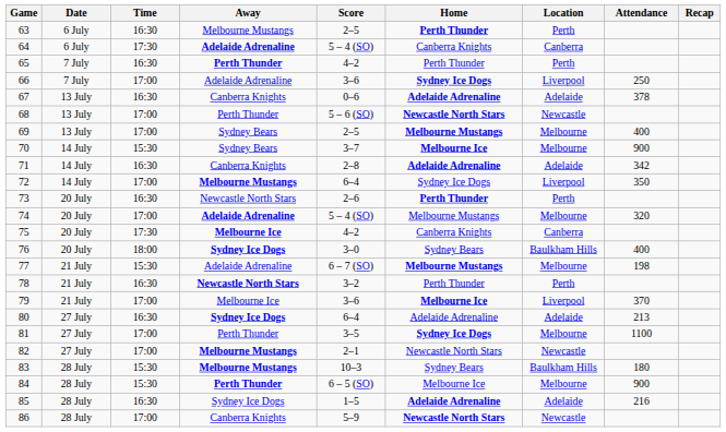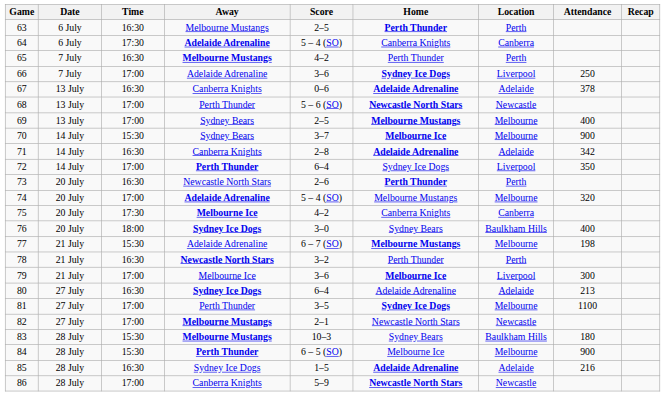65 | Away: Perth Thunder -> Melbourne Mustangs
72 | Away: Melbourne Mustangs -> Perth Thunder
79 | Attendance: 370 -> 300
